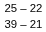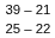rows swapped: 25 – 22 <-> 39 – 21
